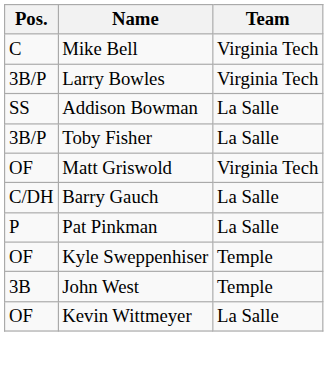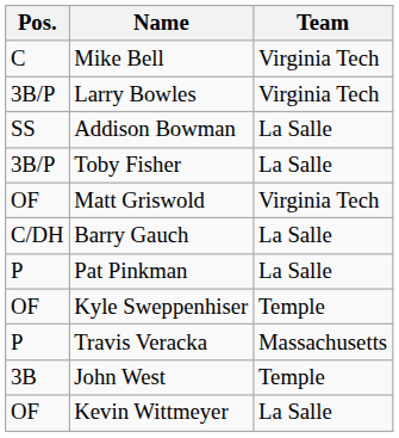+ row: P | Travis Veracka | Massachusetts
